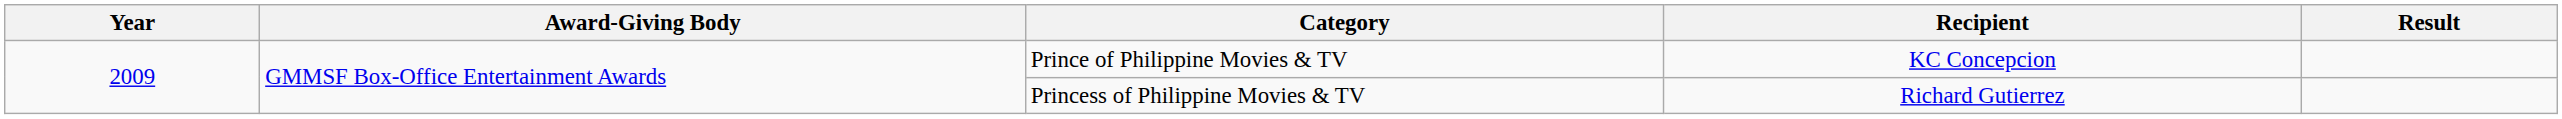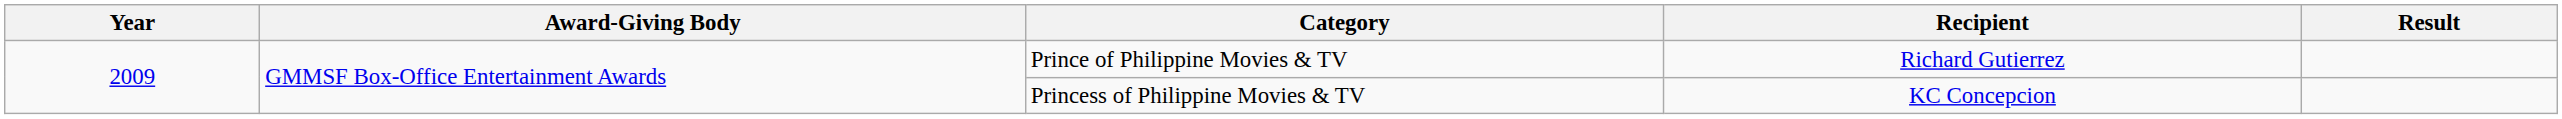Prince of Philippine Movies & TV | Recipient: KC Concepcion -> Richard Gutierrez
Princess of Philippine Movies & TV | Recipient: Richard Gutierrez -> KC Concepcion
